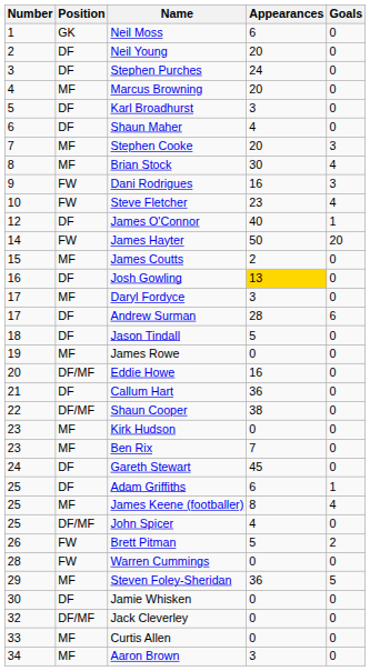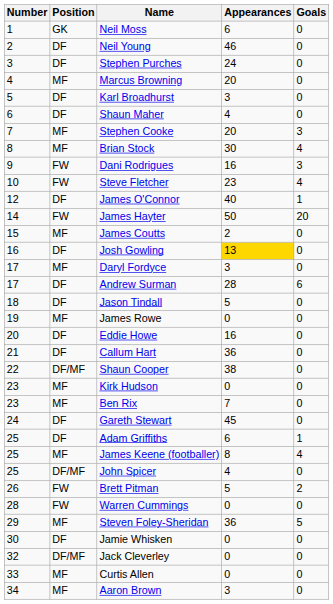Neil Young | Appearances: 20 -> 46
Eddie Howe | Position: DF/MF -> DF
